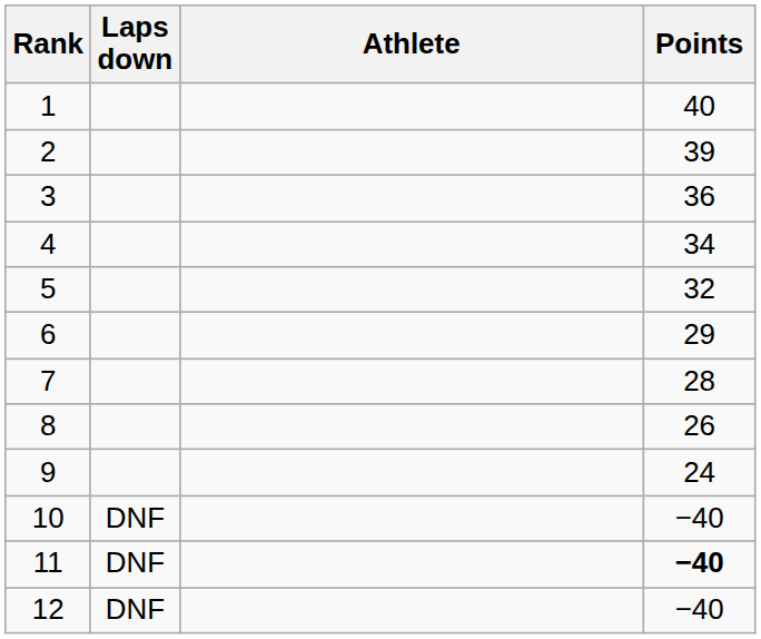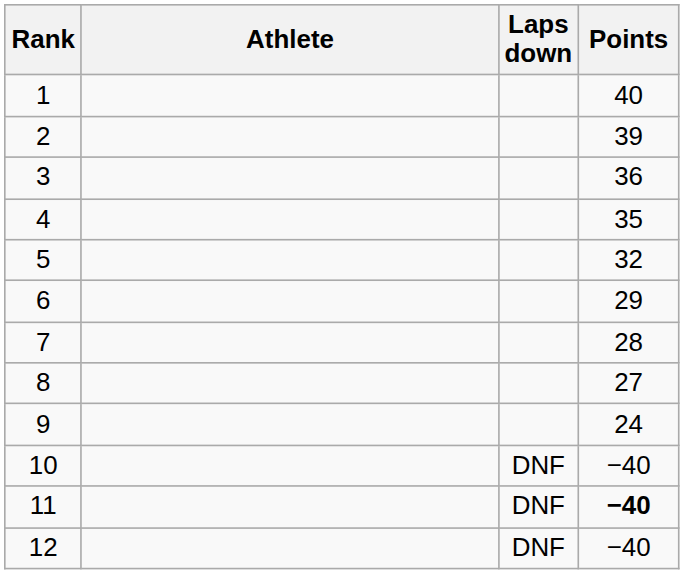columns swapped: Athlete <-> Laps down
4 | Points: 34 -> 35
8 | Points: 26 -> 27
